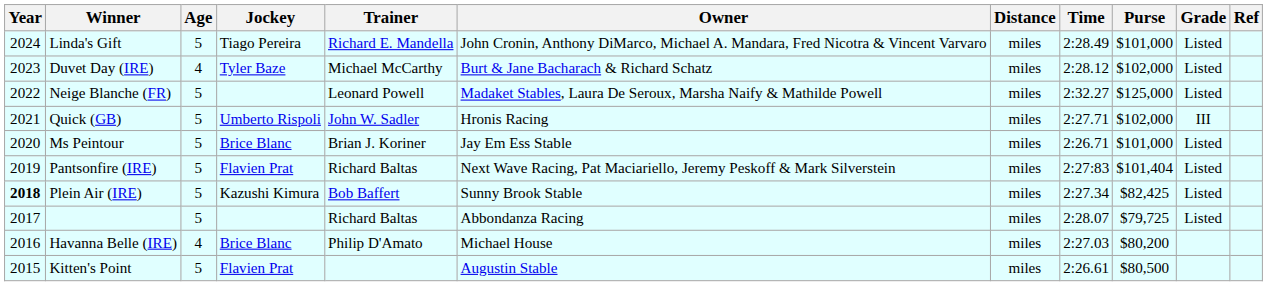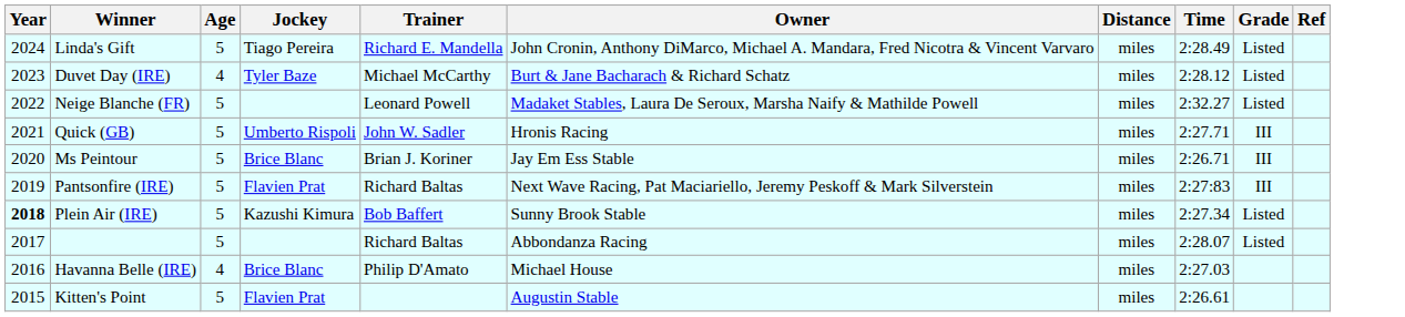- column: Purse | $101,000 | $102,000 | $125,000 | $102,000 | $101,000 | $101,404 | $82,425 | $79,725 | $80,200 | $80,500
Ms Peintour | Grade: Listed -> III
Pantsonfire (IRE) | Grade: Listed -> III
